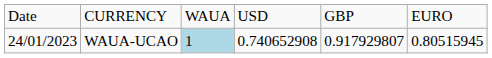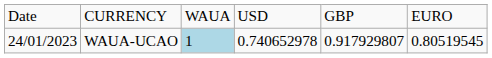WAUA-UCAO | column 4: 0.740652908 -> 0.740652978
WAUA-UCAO | column 6: 0.80515945 -> 0.80519545
